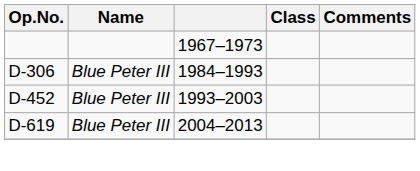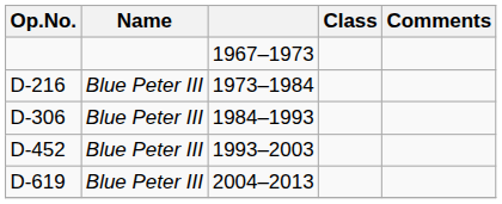+ row: D-216 | Blue Peter III | 1973–1984
